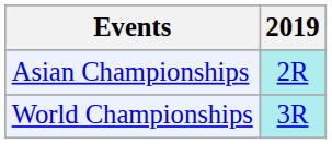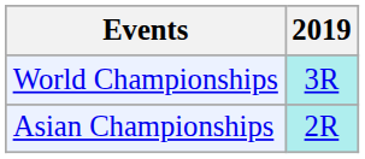rows swapped: Asian Championships <-> World Championships
